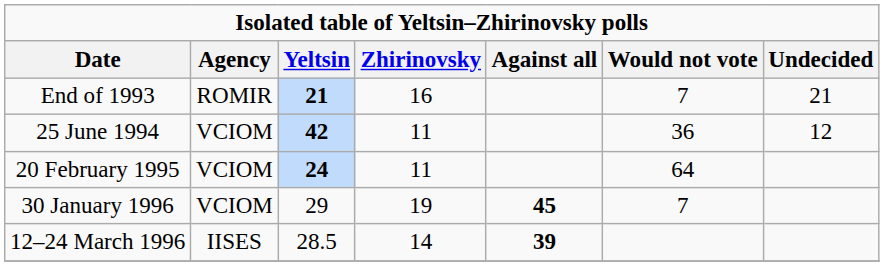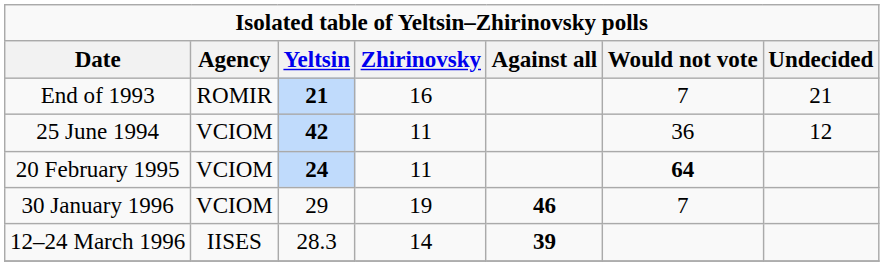20 February 1995 | Would not vote: normal -> bold
30 January 1996 | Against all: 45 -> 46
12–24 March 1996 | Yeltsin: 28.5 -> 28.3
